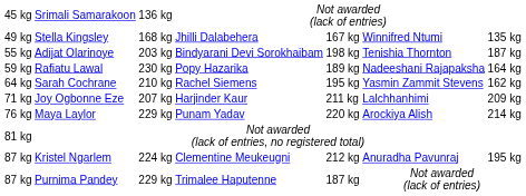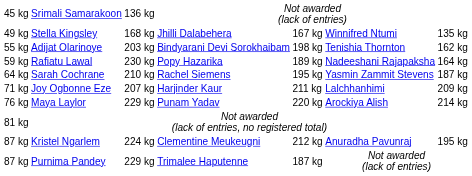Adijat Olarinoye | column 7: 187 kg -> 162 kg
Sarah Cochrane | column 7: 162 kg -> 187 kg
